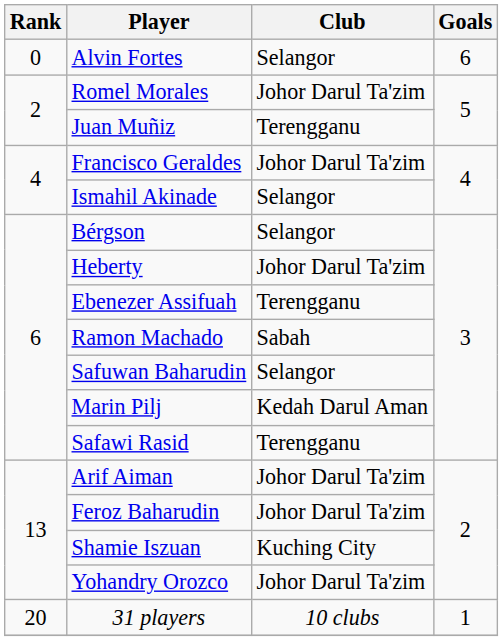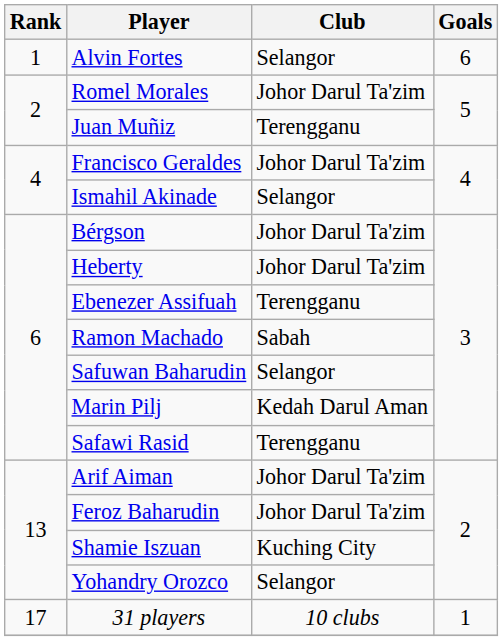Alvin Fortes | Rank: 0 -> 1
Bérgson | Club: Selangor -> Johor Darul Ta'zim
Yohandry Orozco | Club: Johor Darul Ta'zim -> Selangor
31 players | Rank: 20 -> 17
